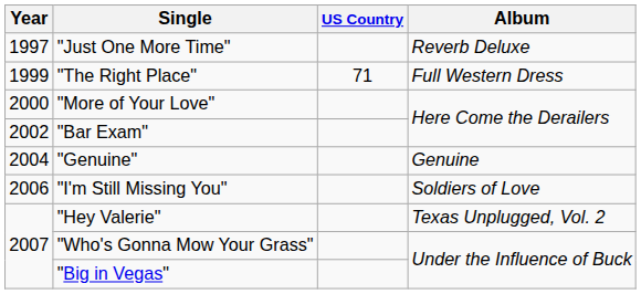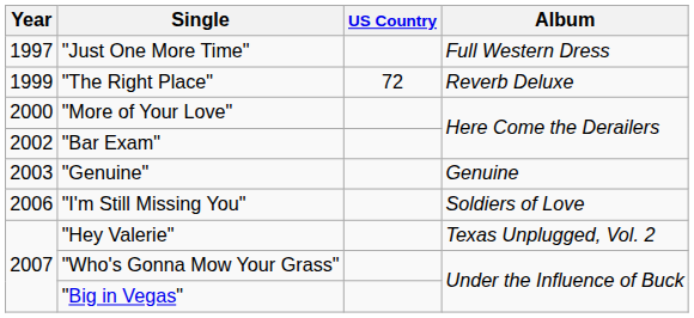"Just One More Time" | Album: Reverb Deluxe -> Full Western Dress
"The Right Place" | US Country: 71 -> 72
"The Right Place" | Album: Full Western Dress -> Reverb Deluxe
"Genuine" | Year: 2004 -> 2003
